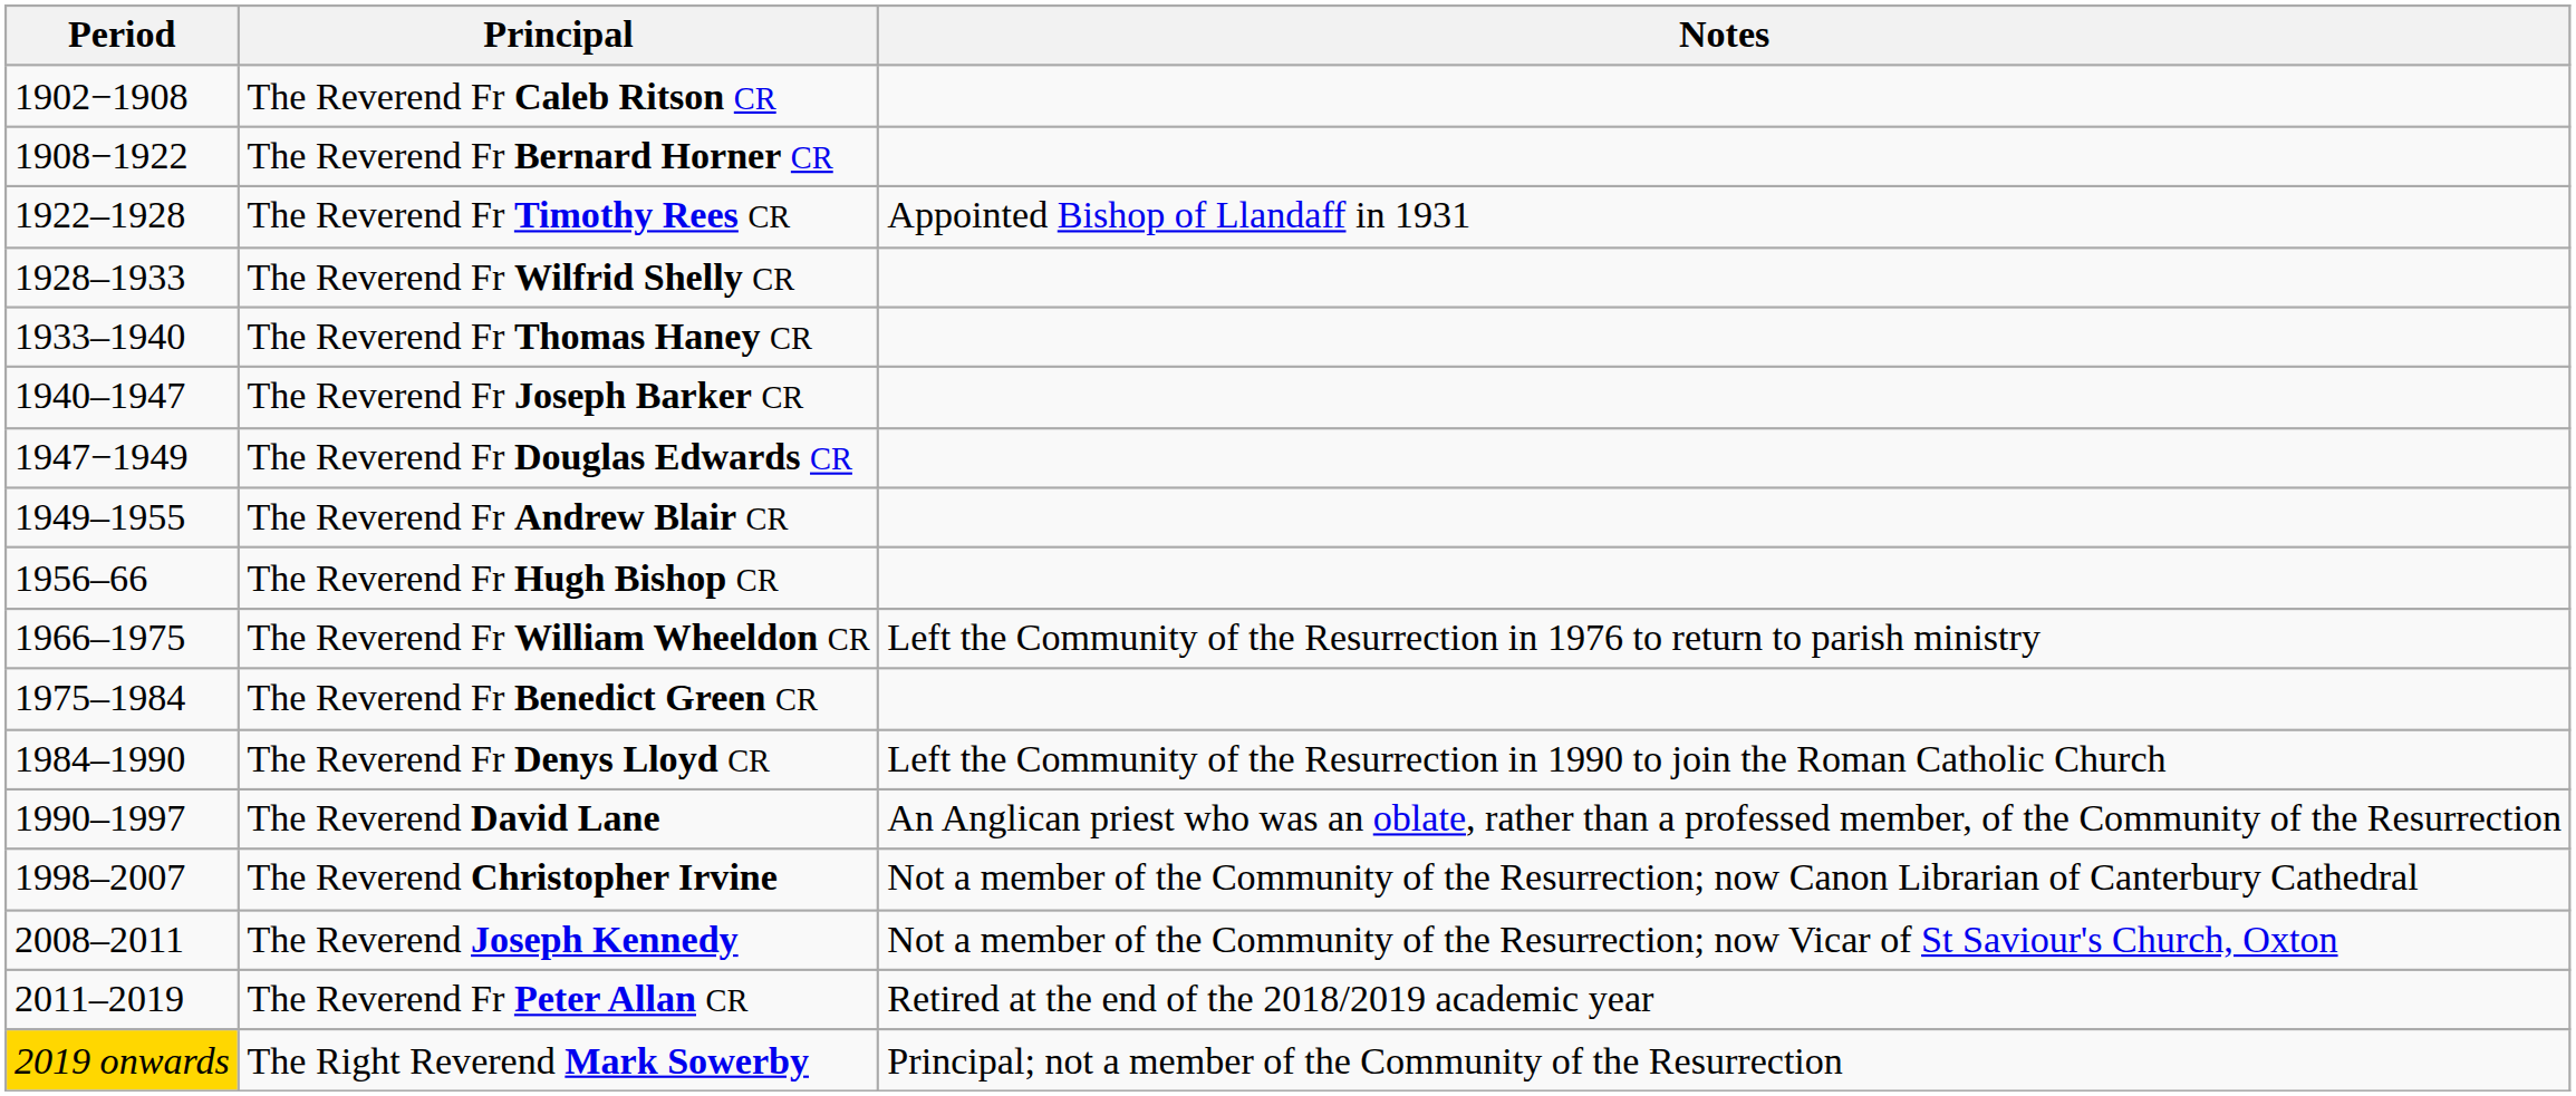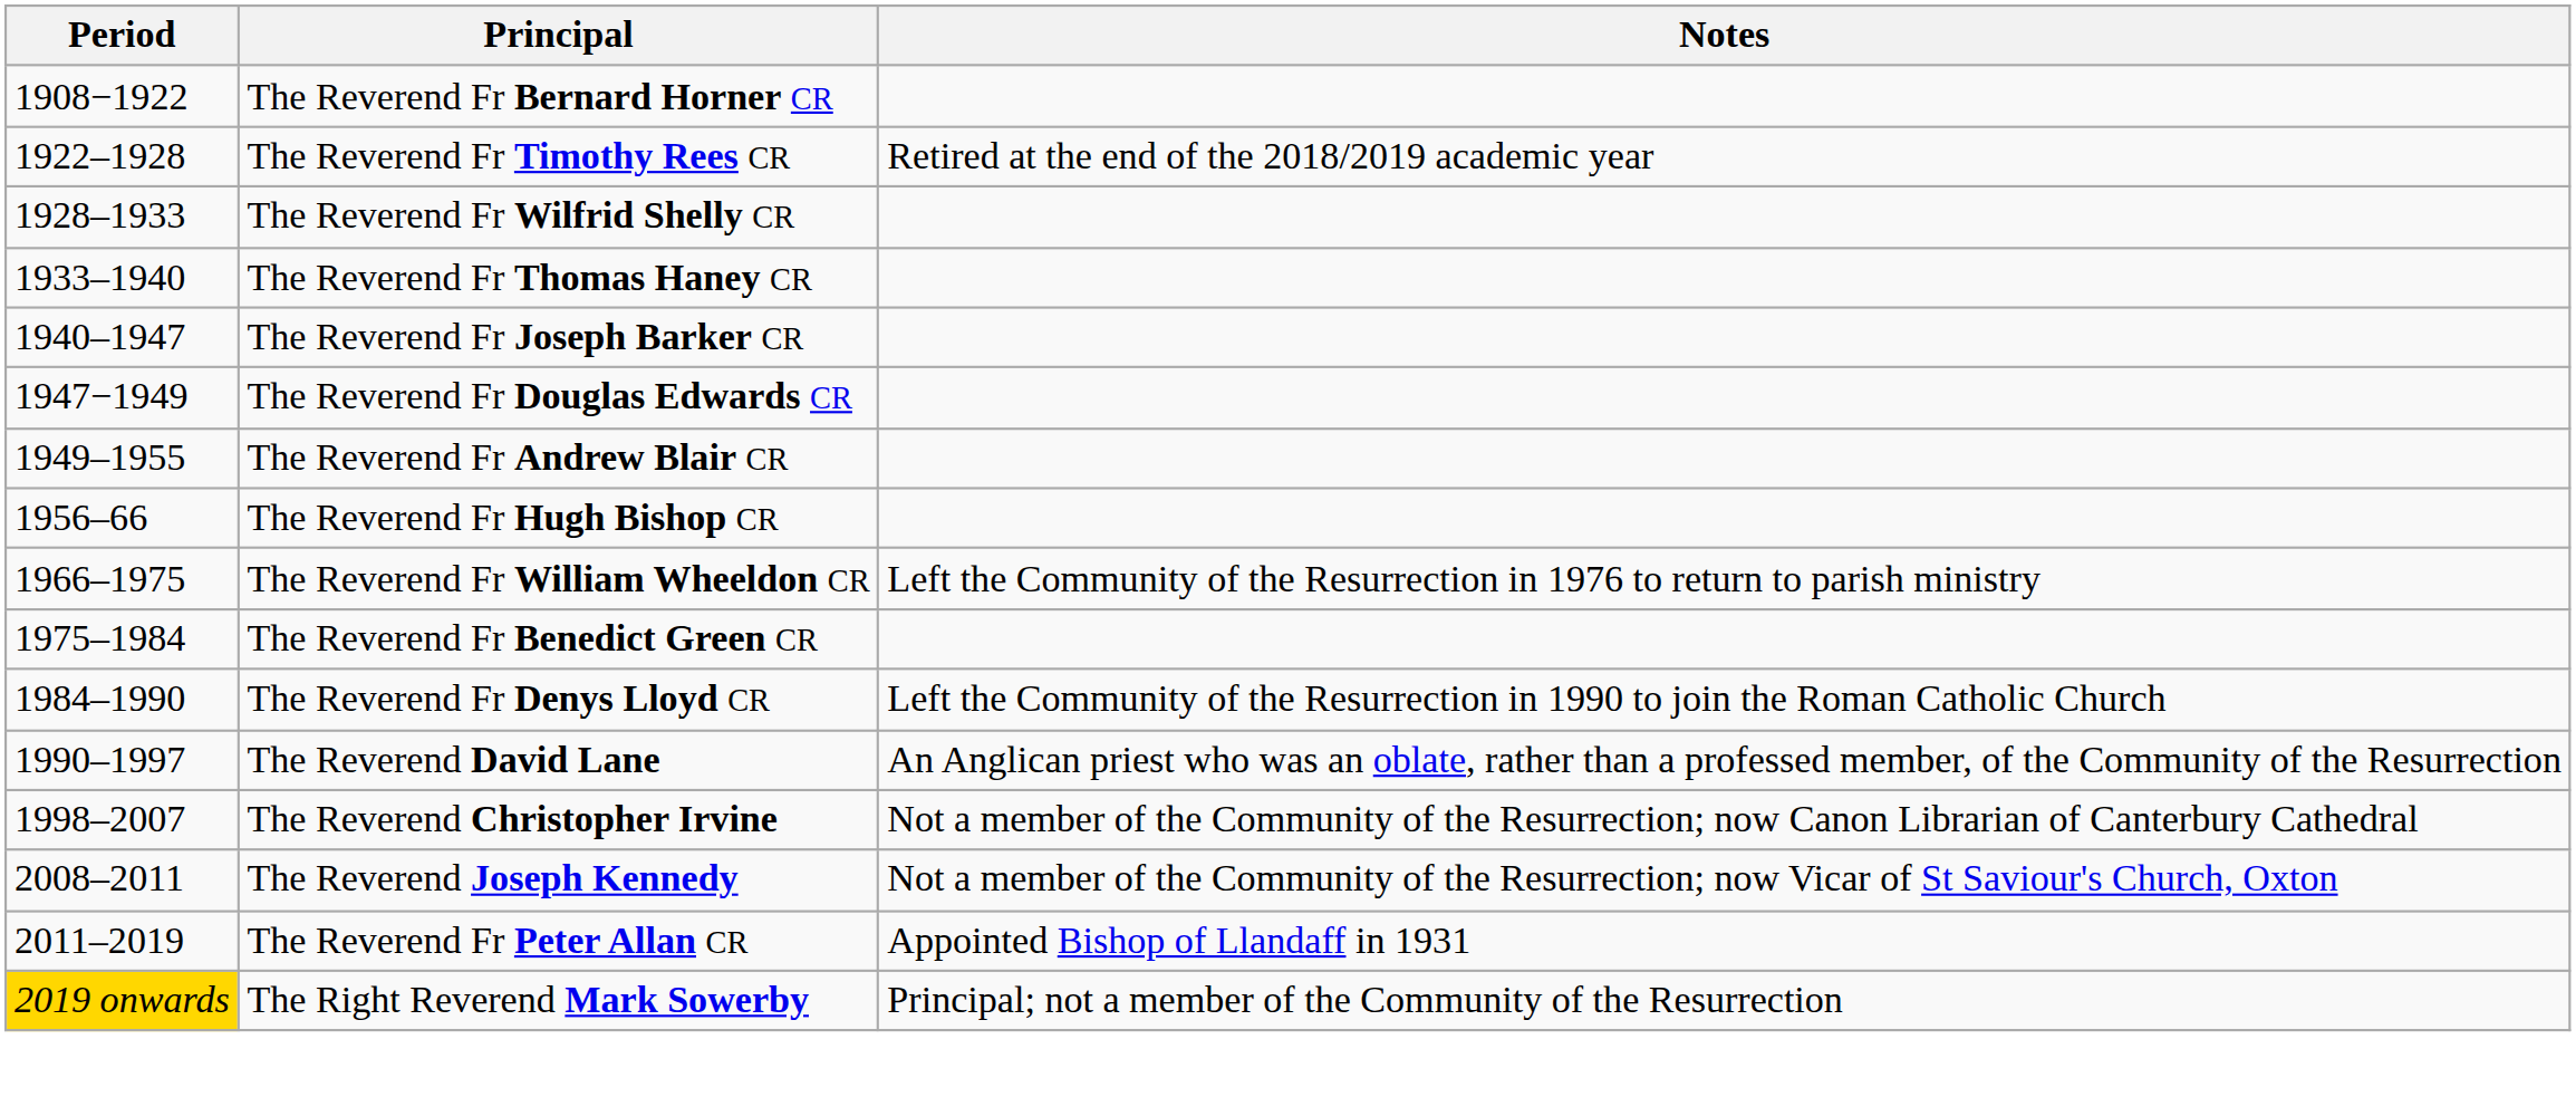- row: 1902−1908 | The Reverend Fr Caleb Ritson CR
The Reverend Fr Timothy Rees CR | Notes: Appointed Bishop of Llandaff in 1931 -> Retired at the end of the 2018/2019 academic year
The Reverend Fr Peter Allan CR | Notes: Retired at the end of the 2018/2019 academic year -> Appointed Bishop of Llandaff in 1931
